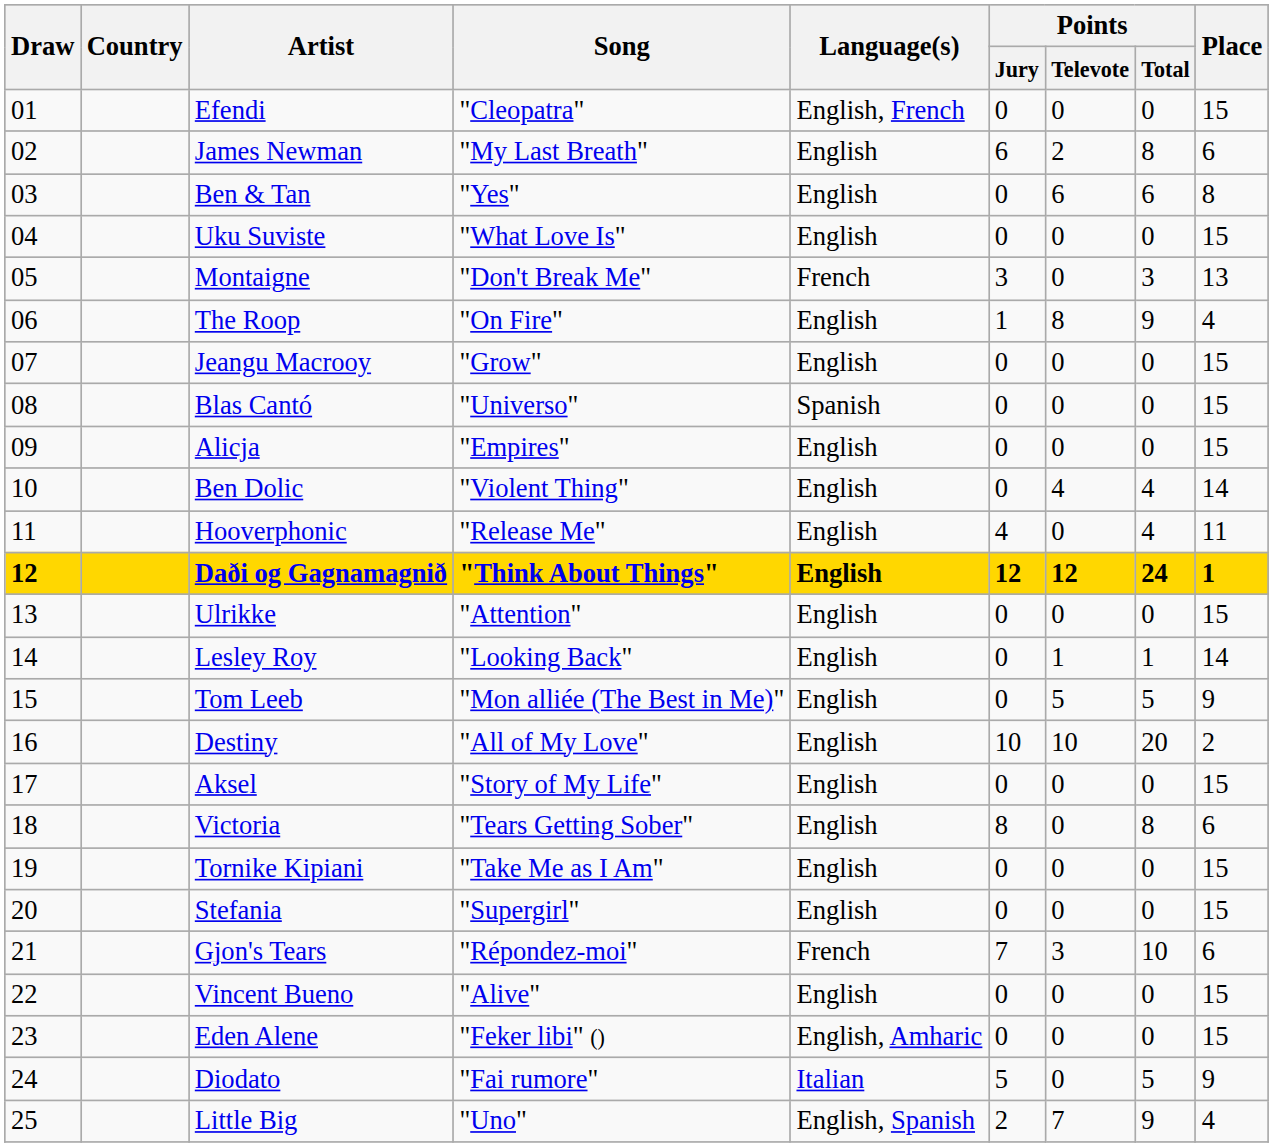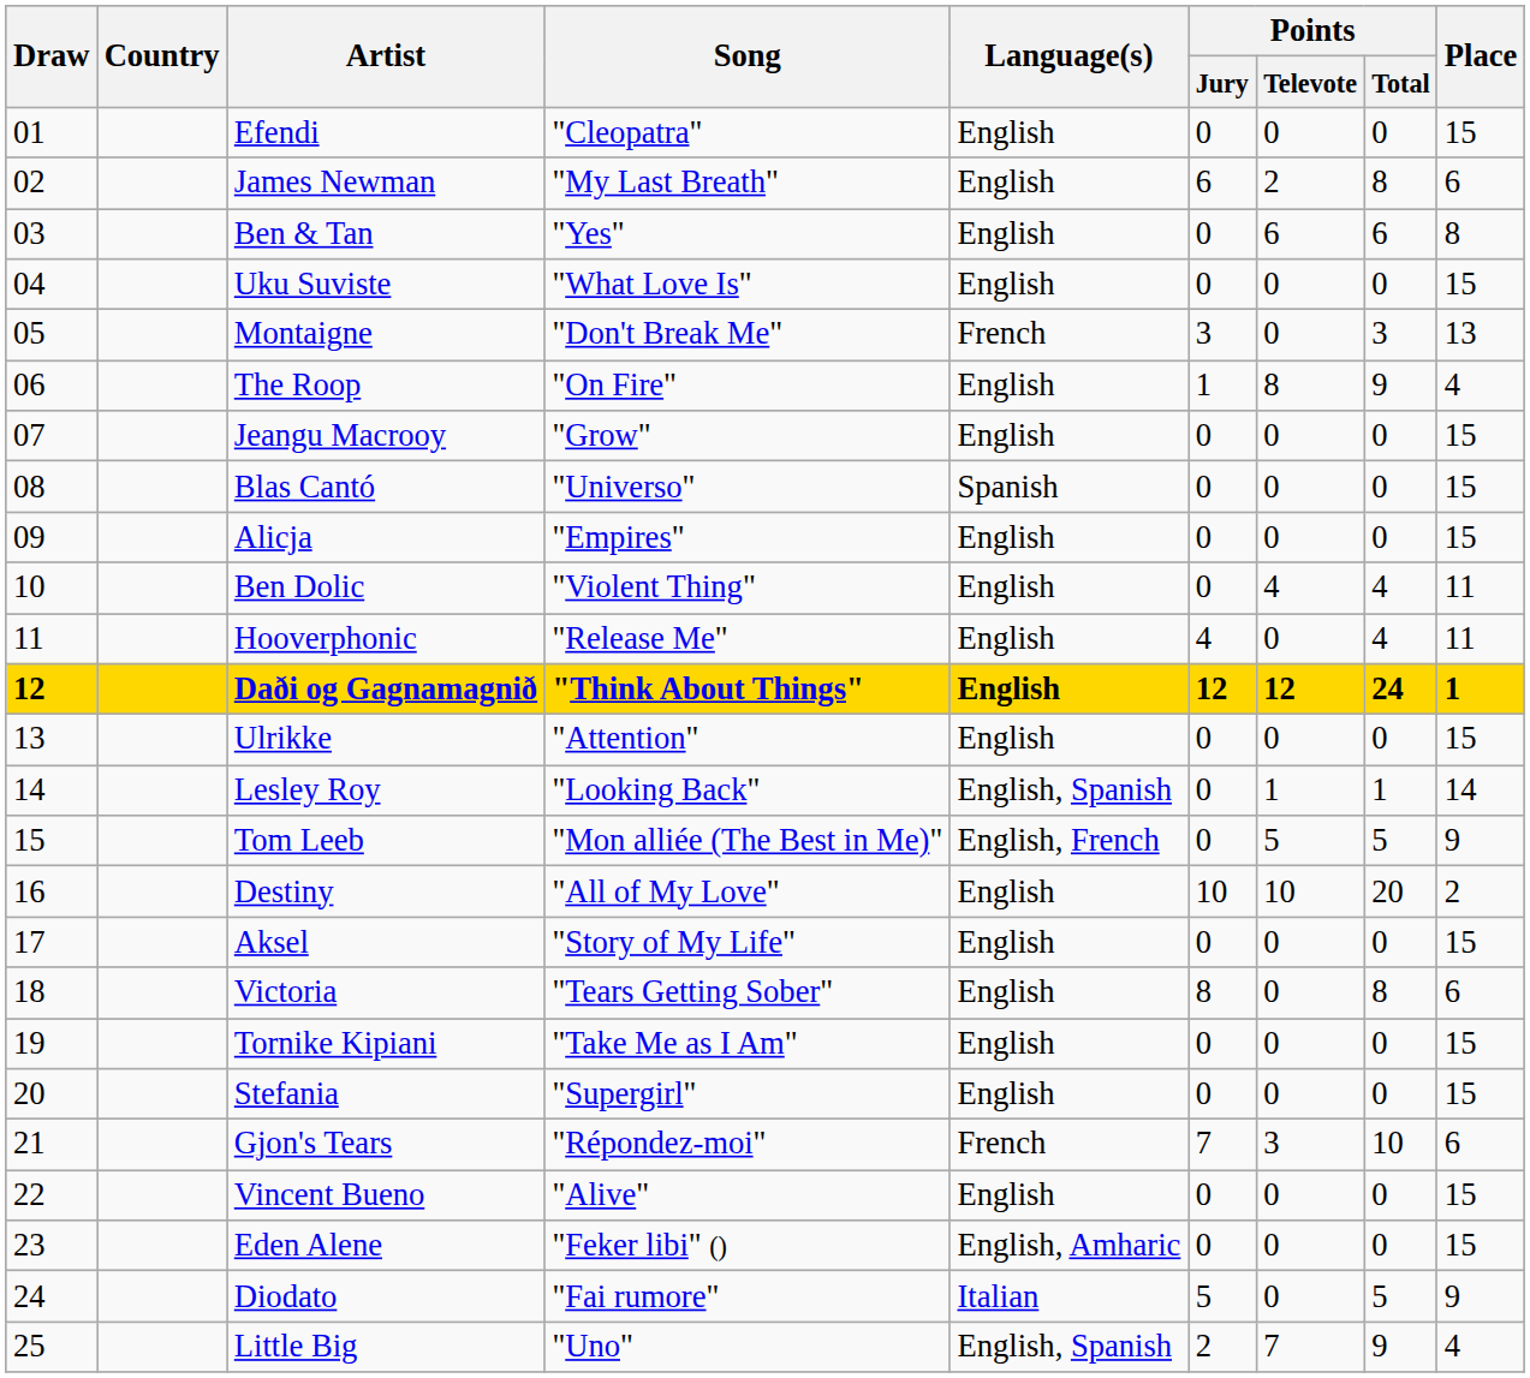Efendi | Language(s): English, French -> English
Ben Dolic | Place: 14 -> 11
Lesley Roy | Language(s): English -> English, Spanish
Tom Leeb | Language(s): English -> English, French
